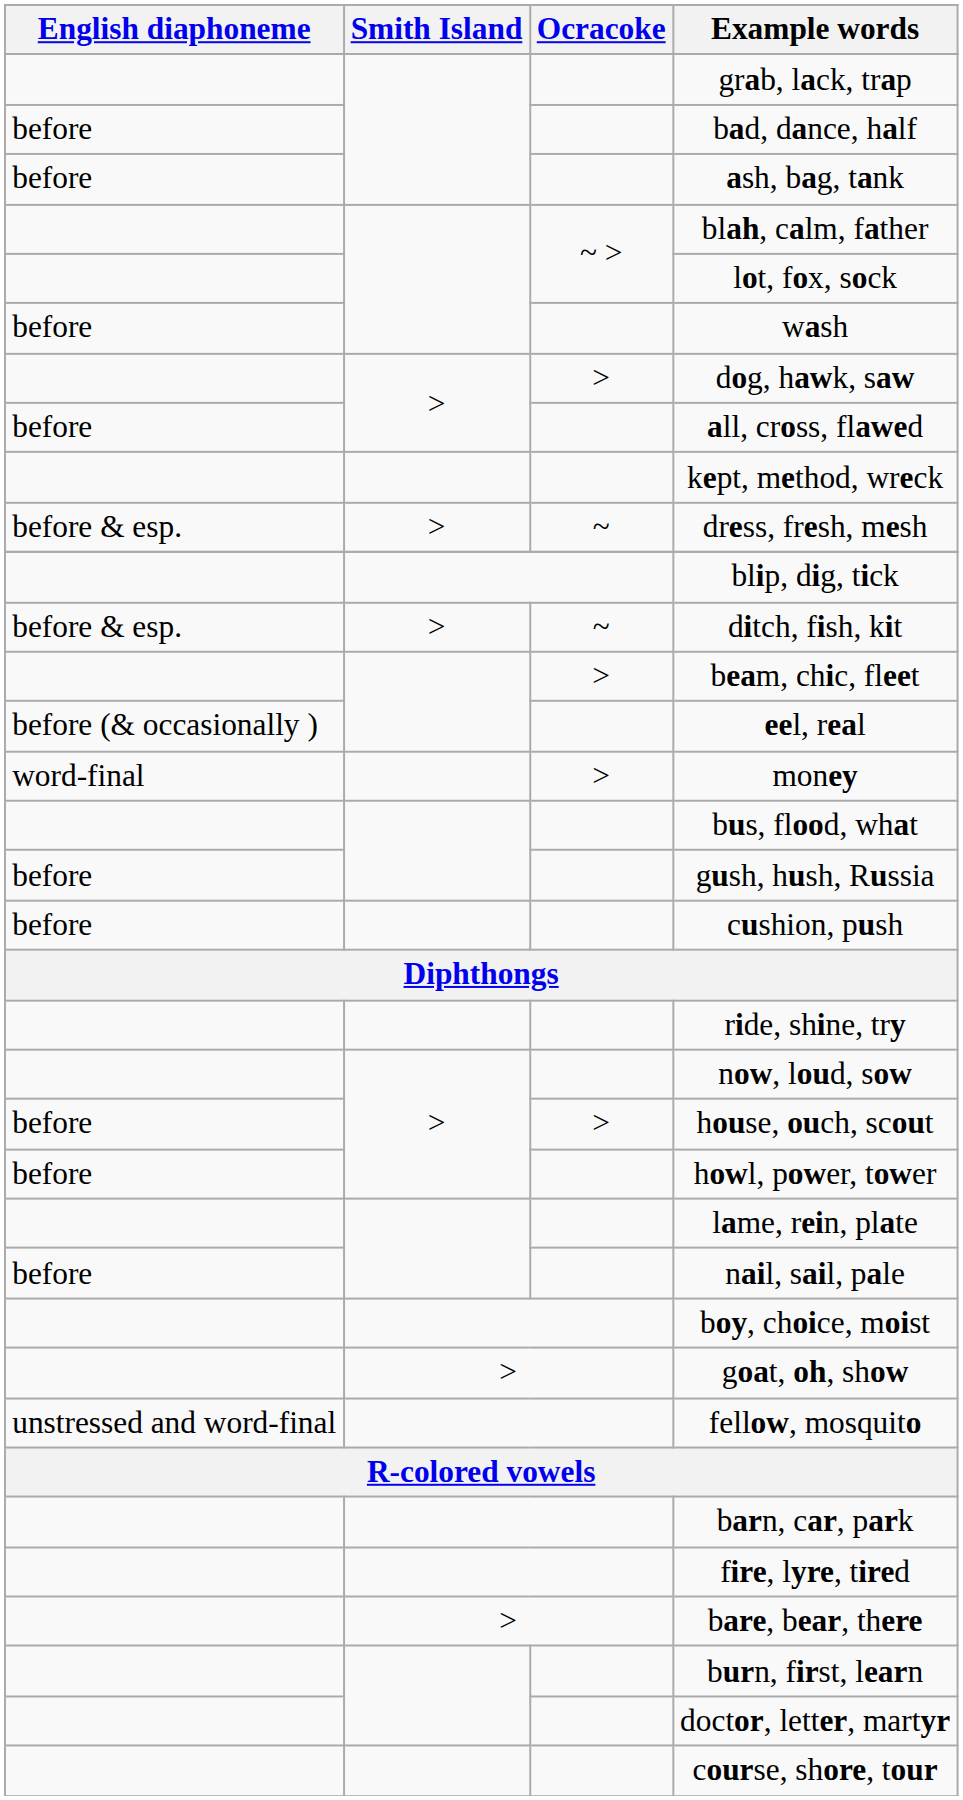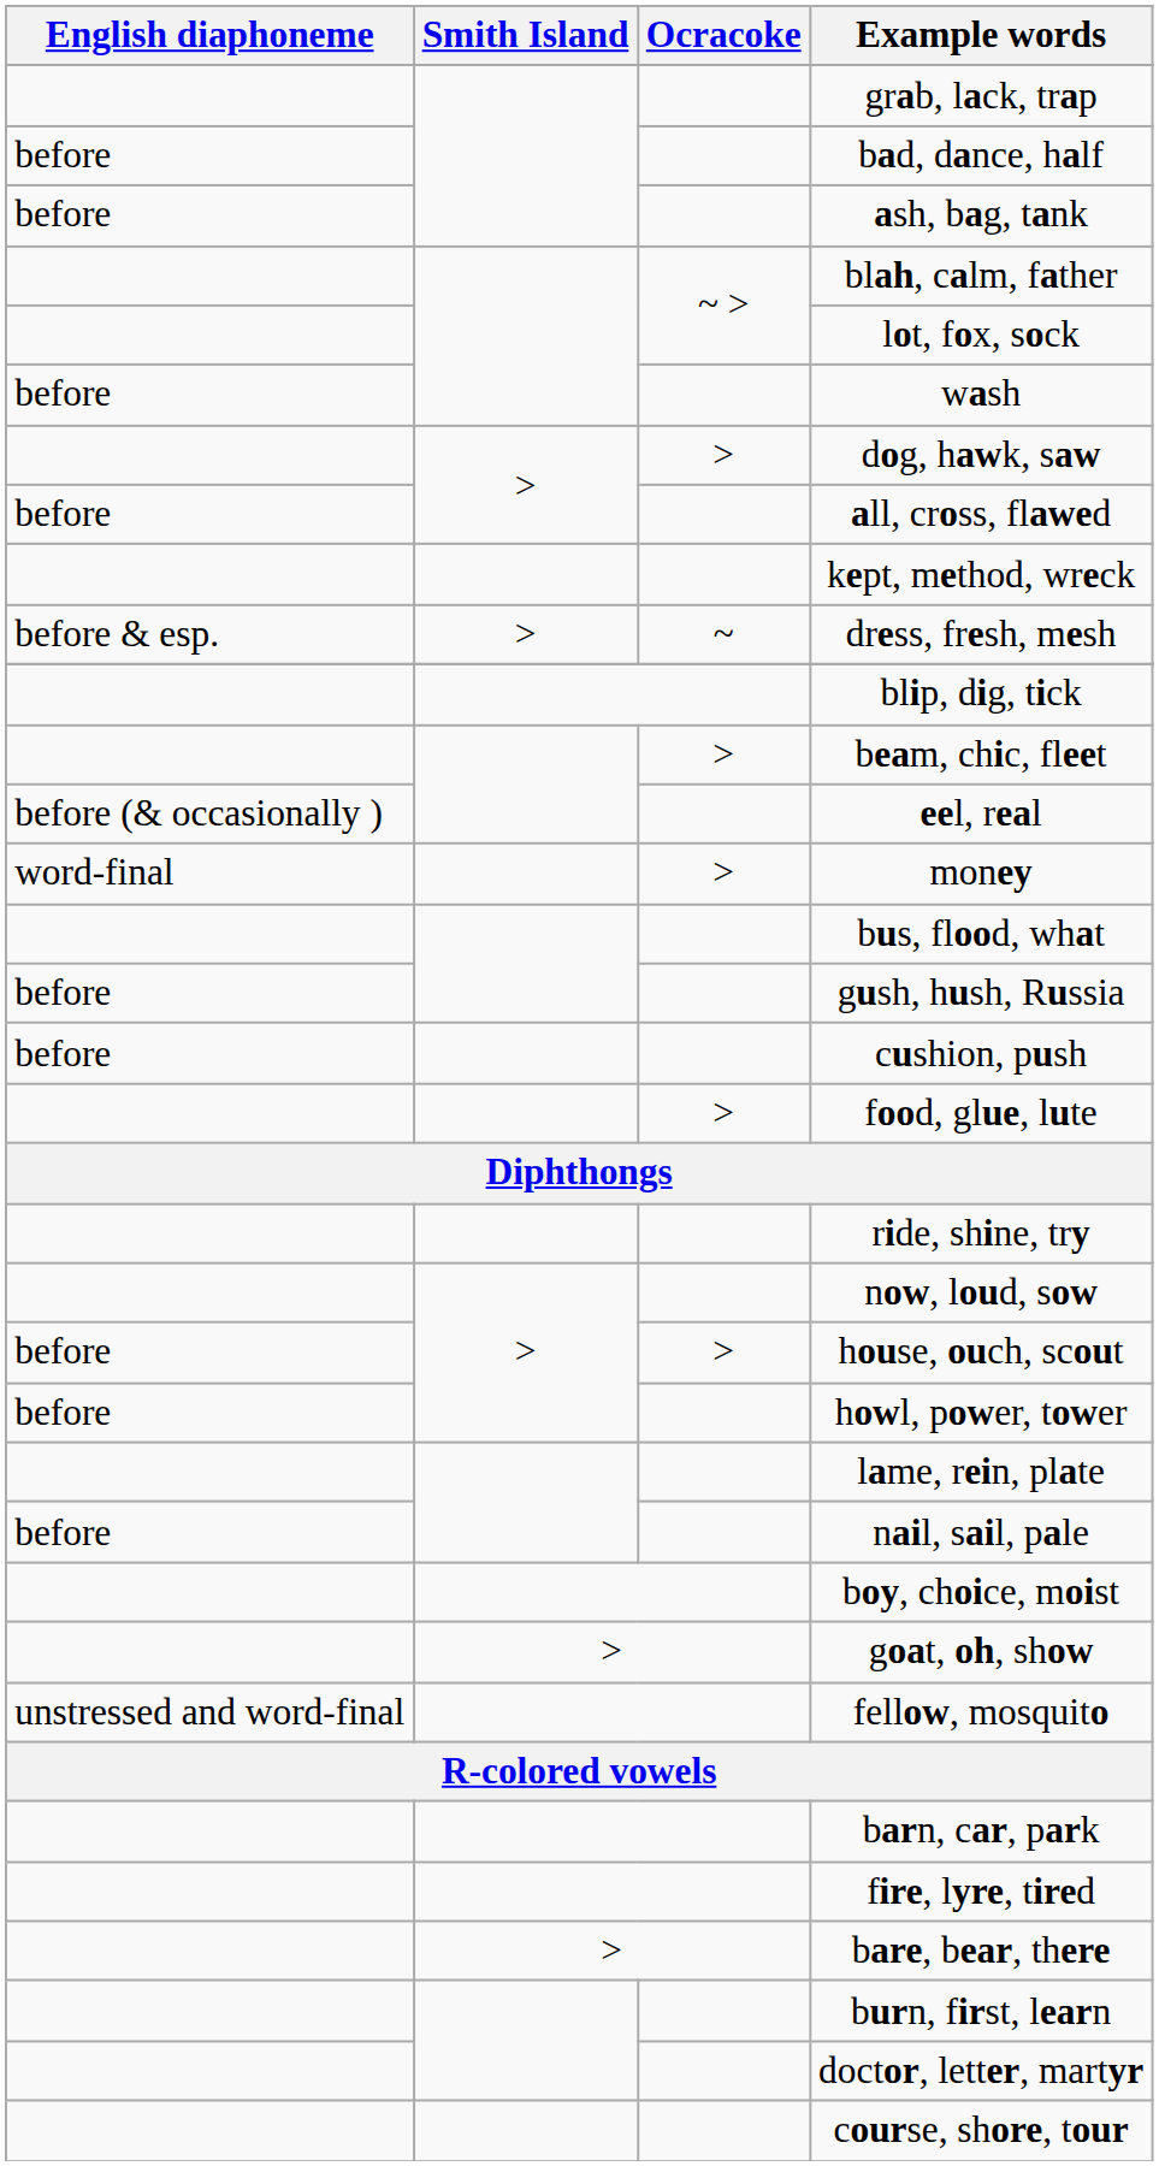- row: before & esp. | > | ~ | ditch, fish, kit
+ row: > | food, glue, lute
